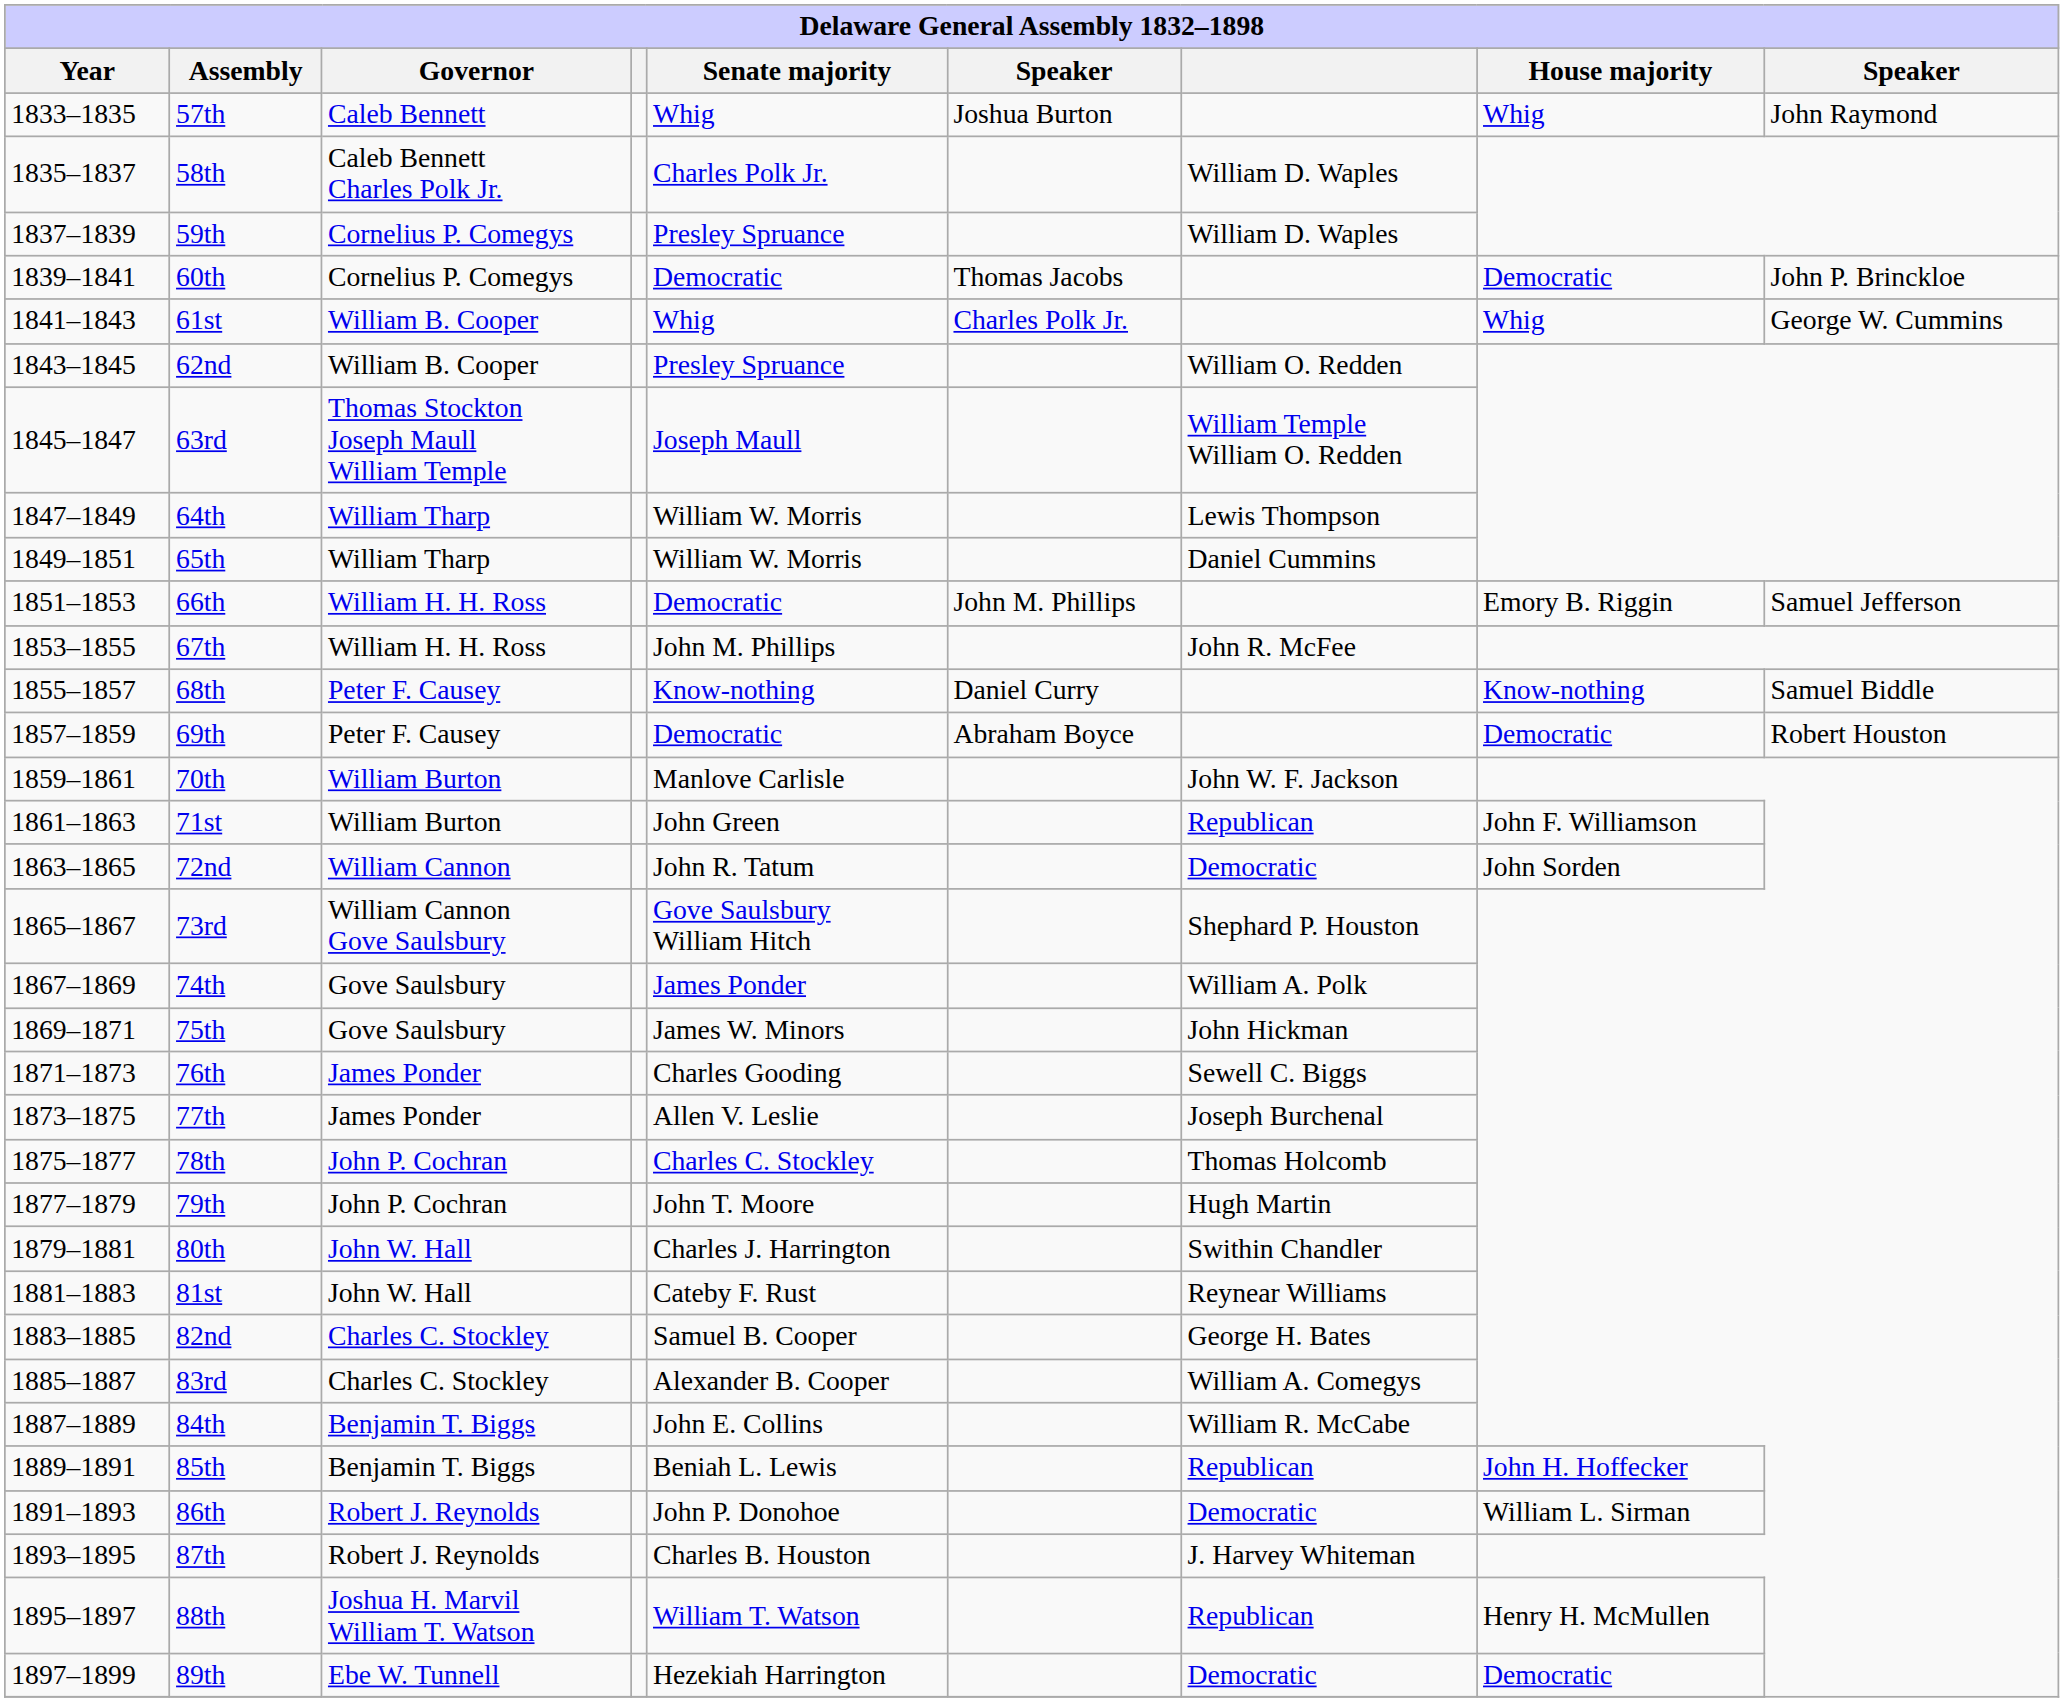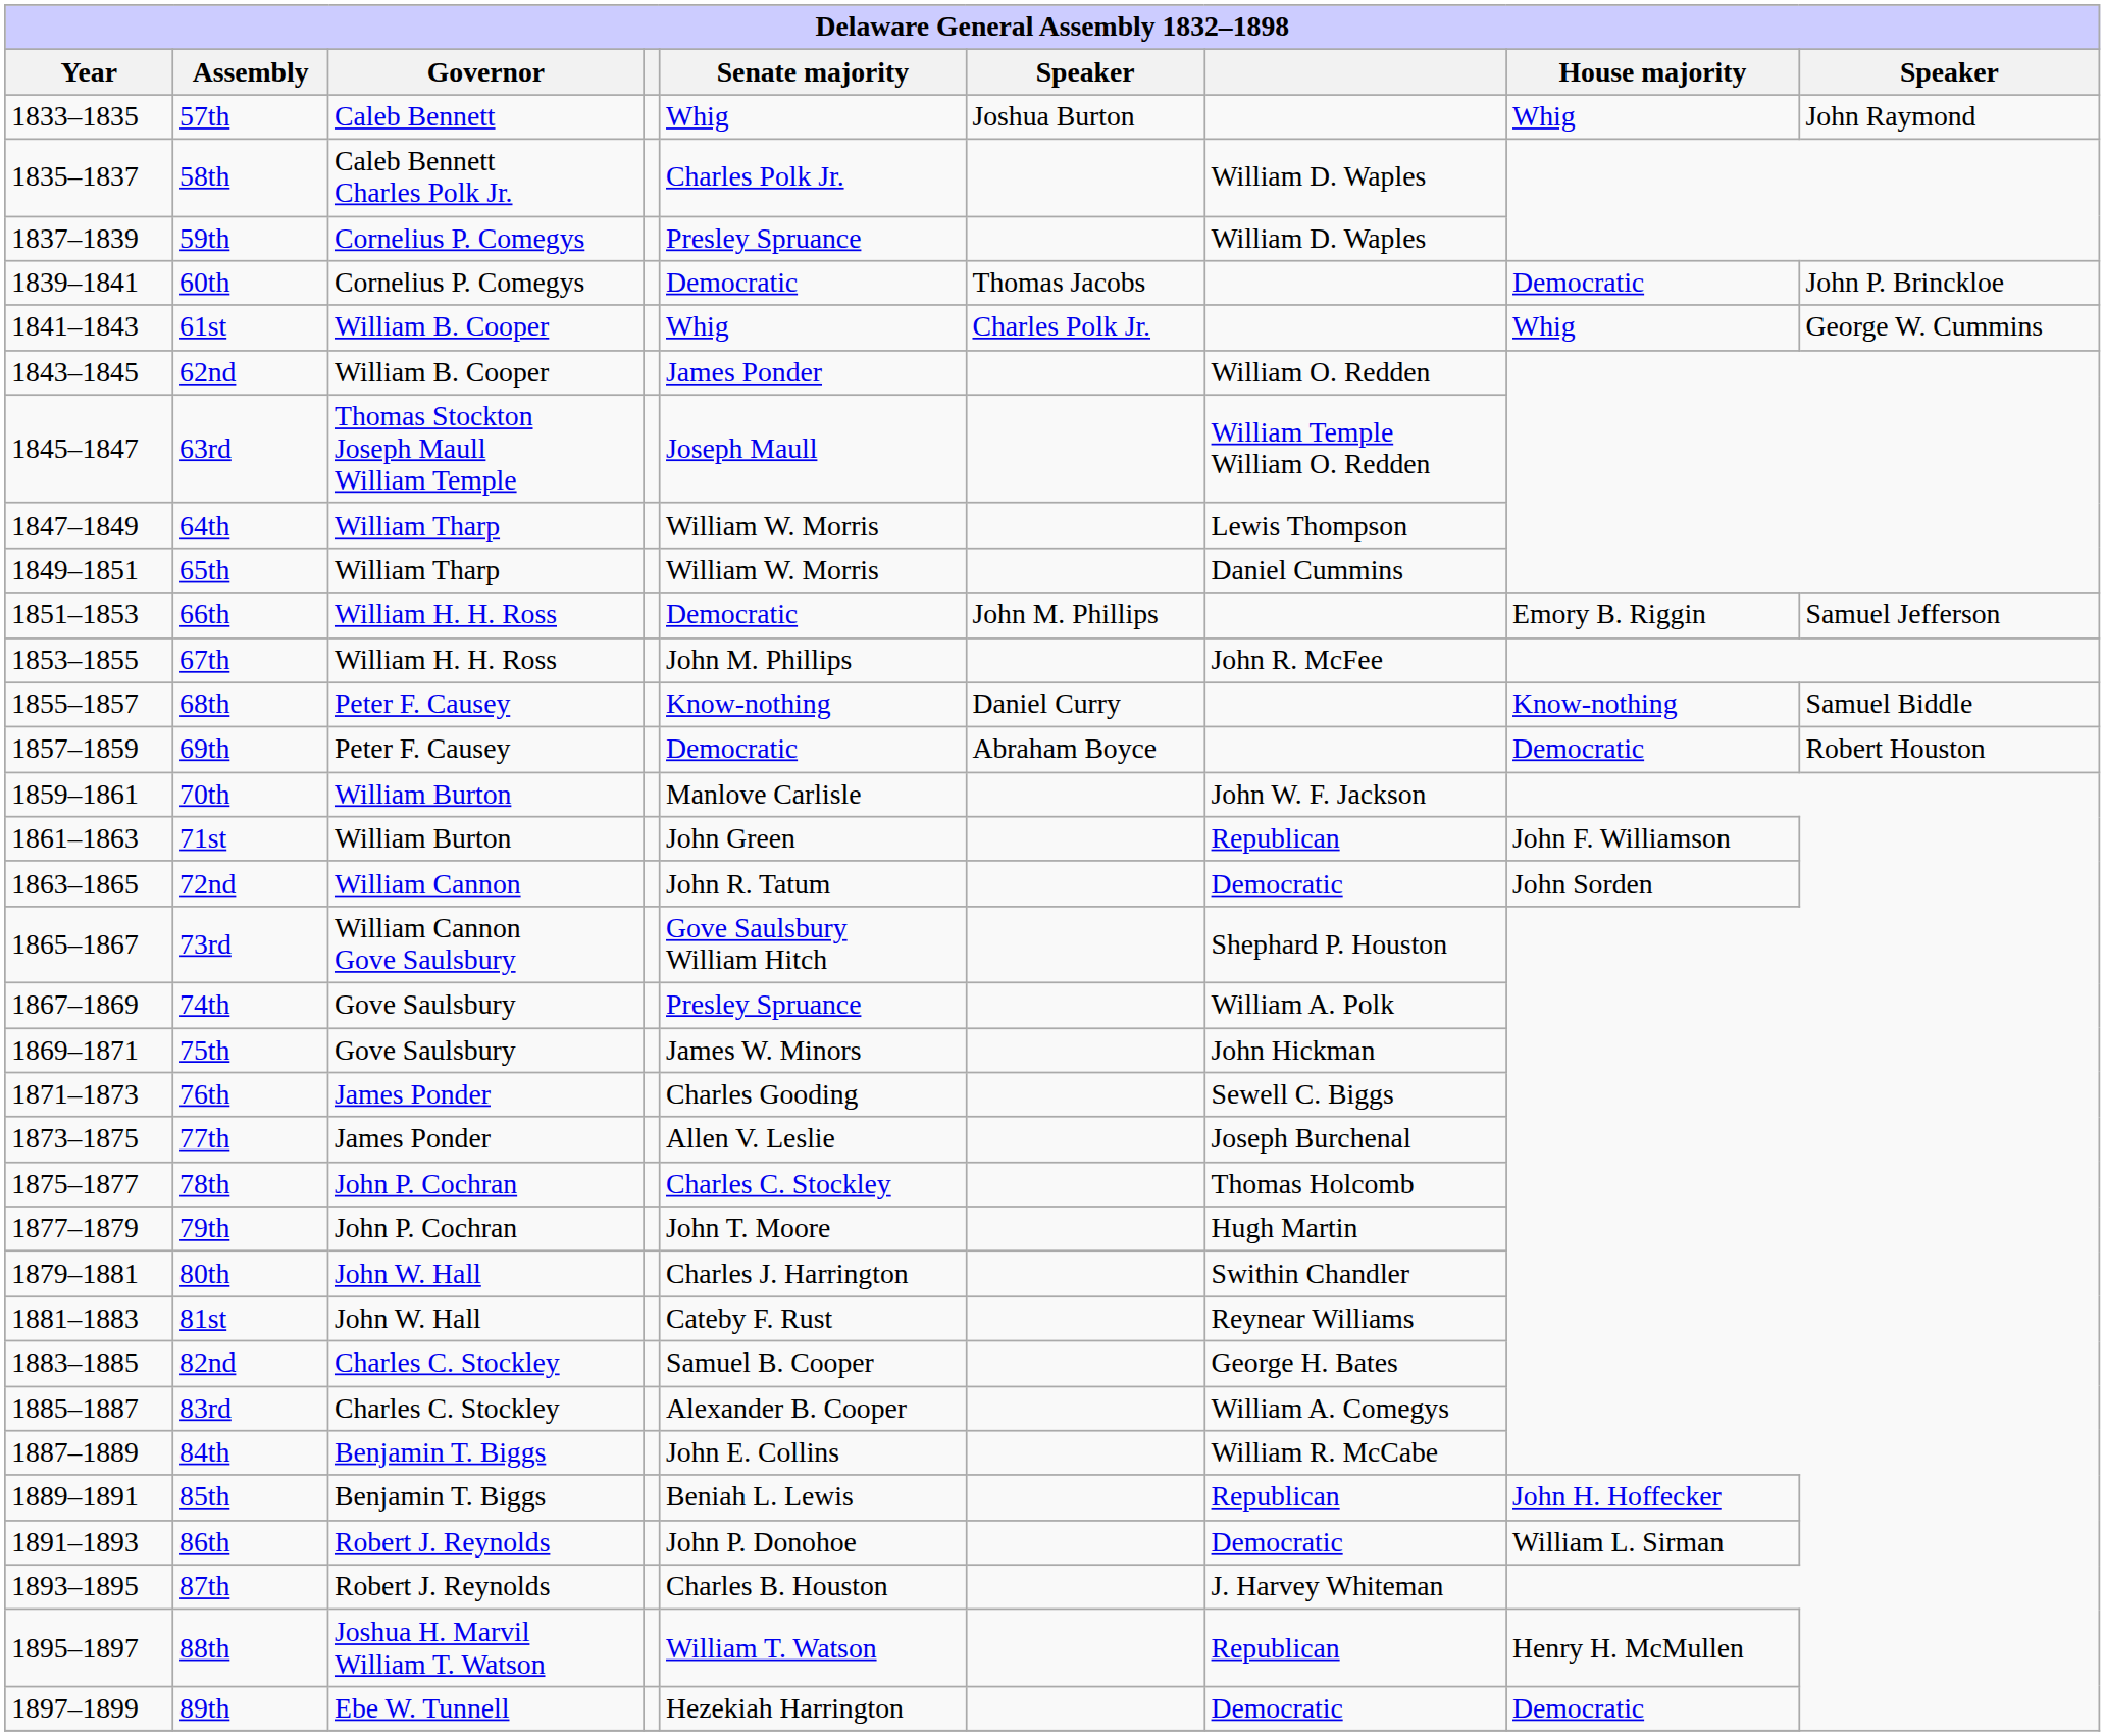62nd | Senate majority: Presley Spruance -> James Ponder
74th | Senate majority: James Ponder -> Presley Spruance
